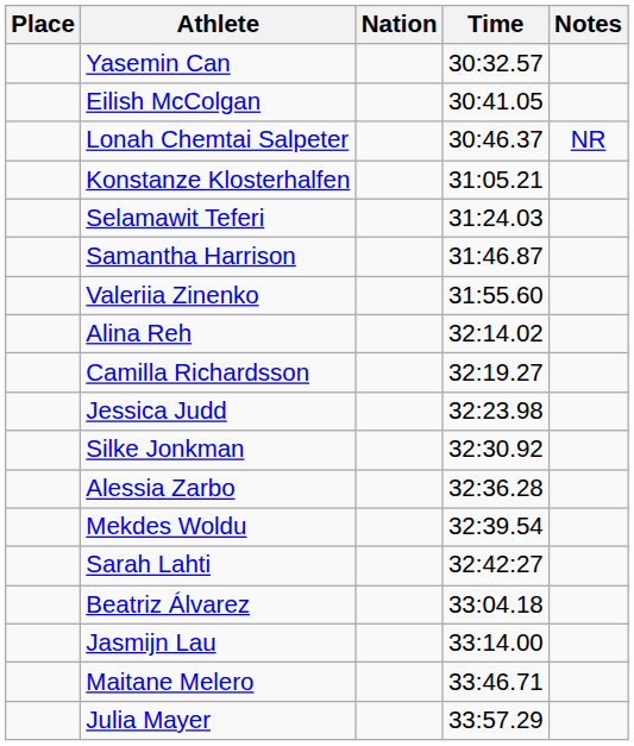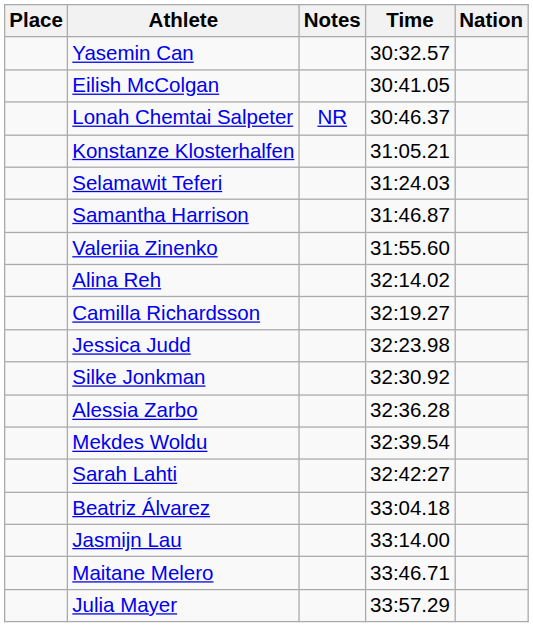columns swapped: Nation <-> Notes
